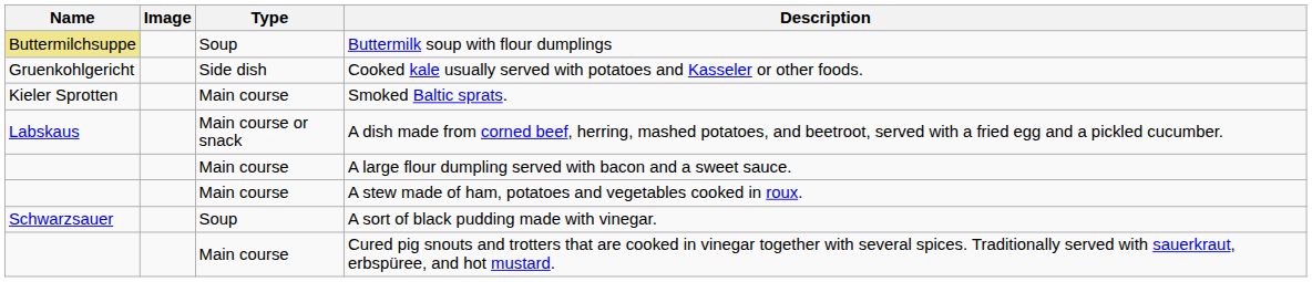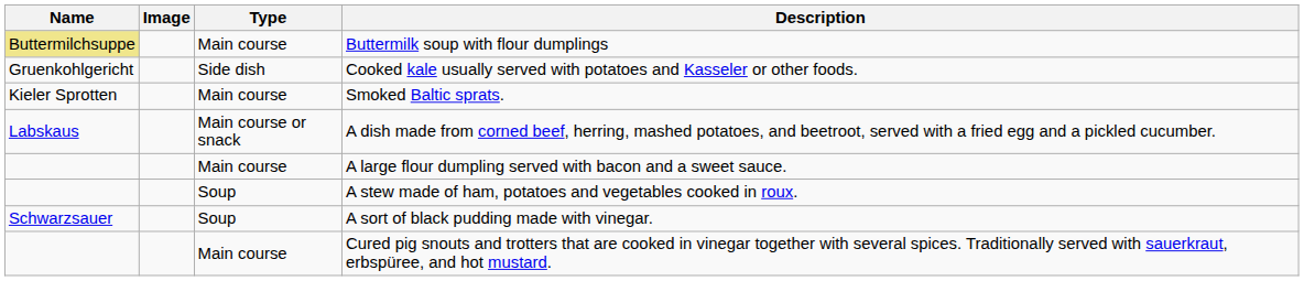Buttermilk soup with flour dumplings | Type: Soup -> Main course
A stew made of ham, potatoes and vegetables cooked in roux. | Type: Main course -> Soup
